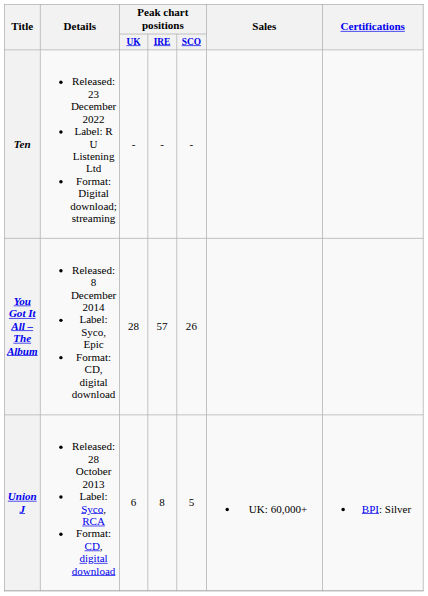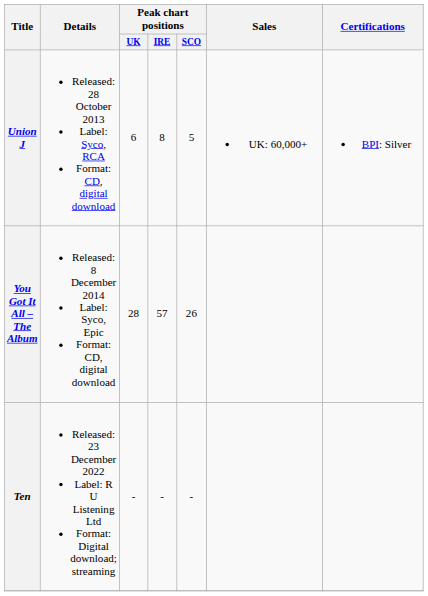rows swapped: Union J <-> Ten
